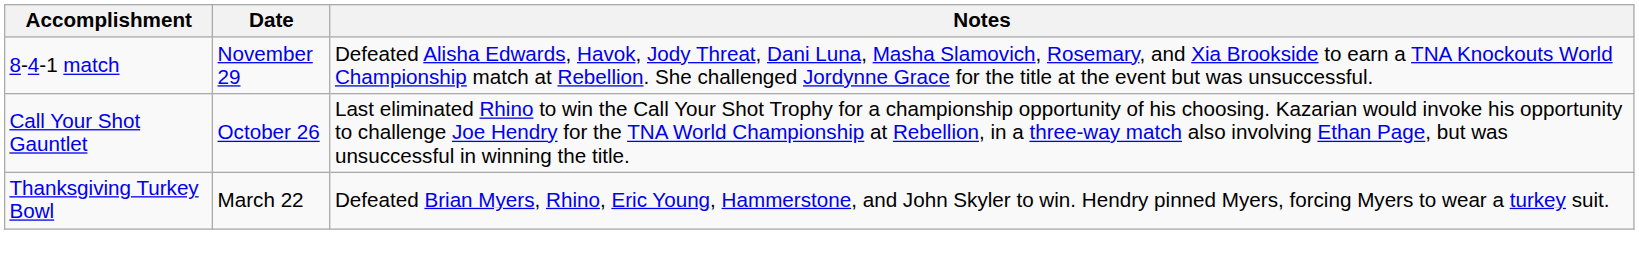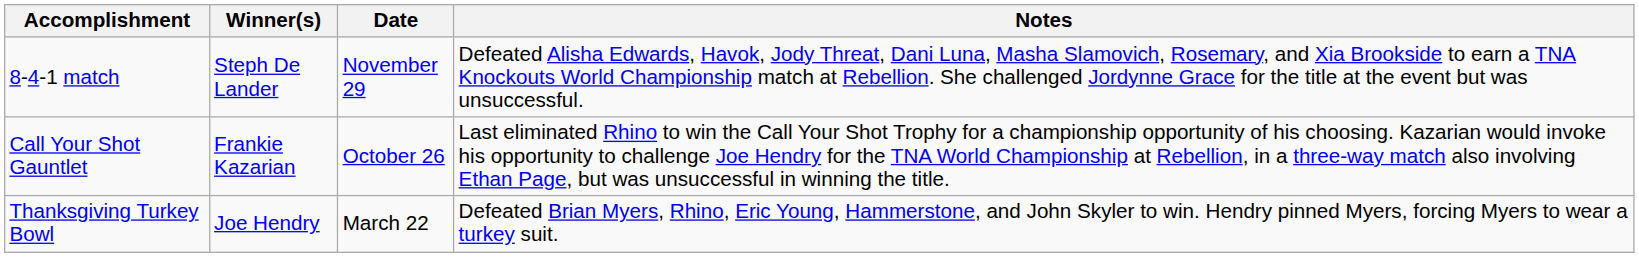+ column: Winner(s) | Steph De Lander | Frankie Kazarian | Joe Hendry
